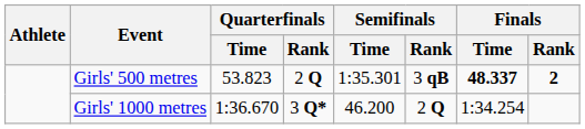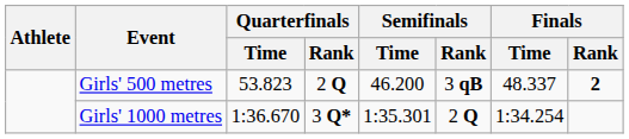Girls' 500 metres | Semifinals / Time: 1:35.301 -> 46.200
Girls' 500 metres | Finals / Time: bold -> normal
Girls' 1000 metres | Semifinals / Time: 46.200 -> 1:35.301
